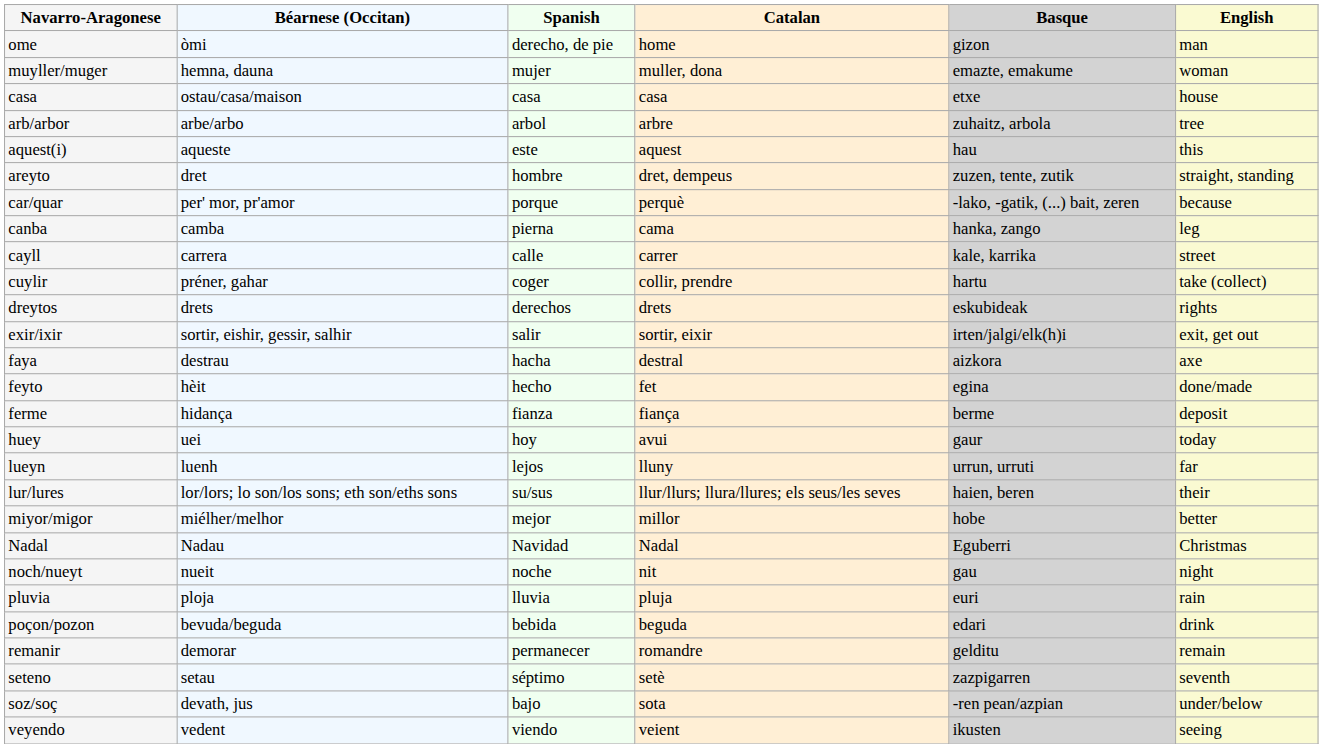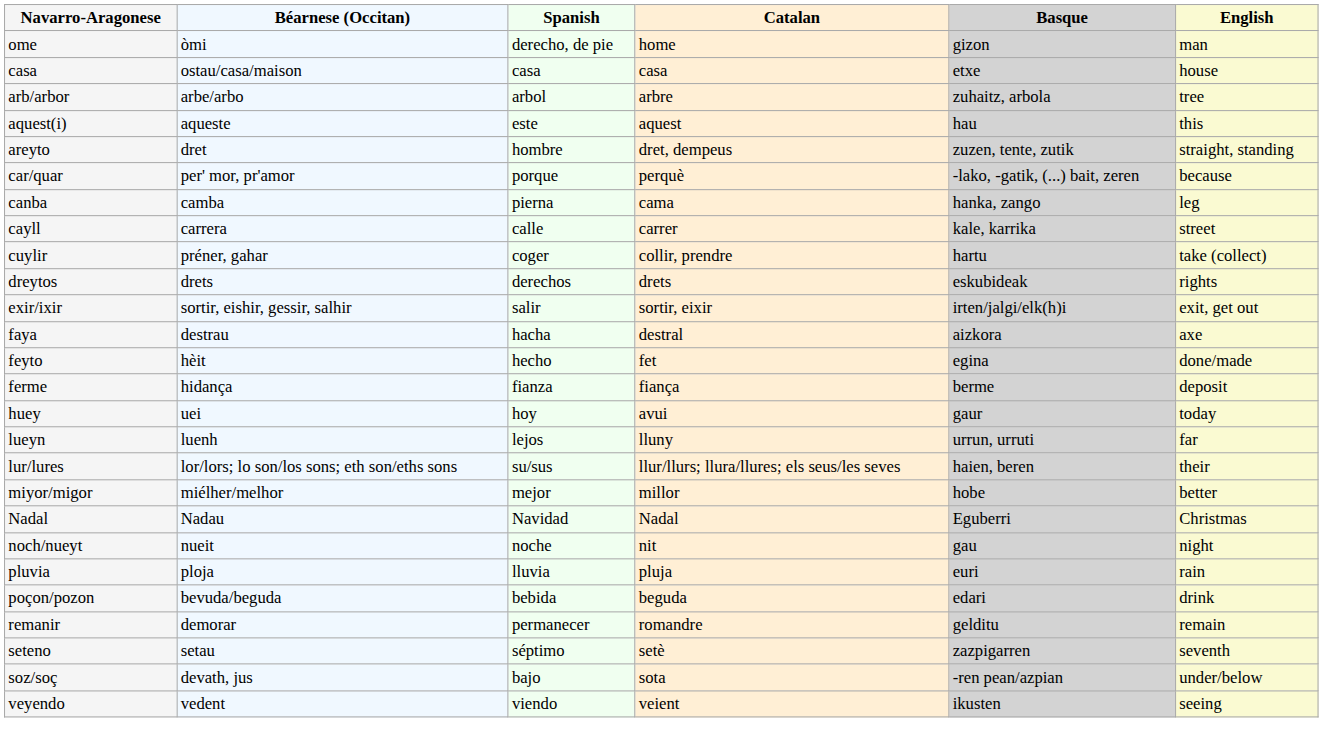- row: muyller/muger | hemna, dauna | mujer | muller, dona | emazte, emakume | woman
